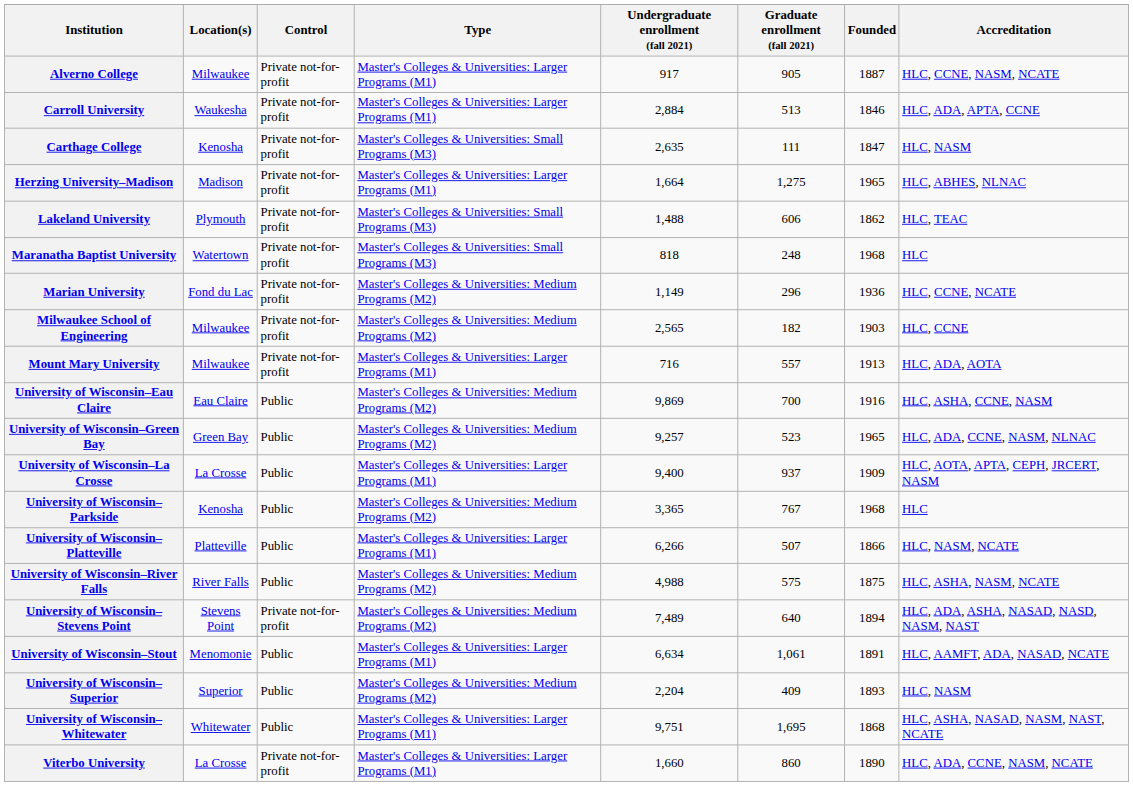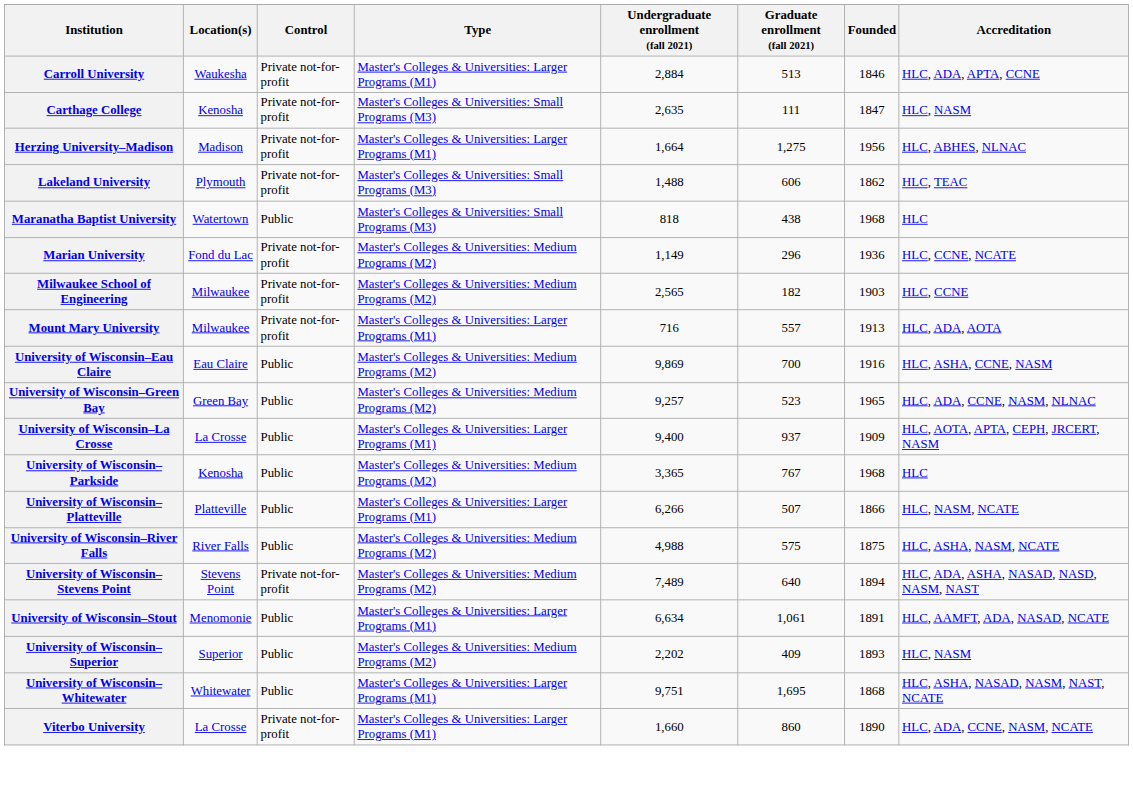- row: Alverno College | Milwaukee | Private not-for-profit | Master's Colleges & Universities: Larger Programs (M1) | 917 | 905 | 1887 | HLC, CCNE, NASM, NCATE
Herzing University–Madison | Founded: 1965 -> 1956
Maranatha Baptist University | Control: Private not-for-profit -> Public
Maranatha Baptist University | Graduate enrollment (fall 2021): 248 -> 438
University of Wisconsin–Superior | Undergraduate enrollment (fall 2021): 2,204 -> 2,202
